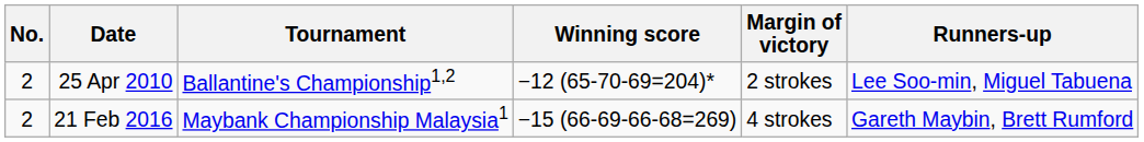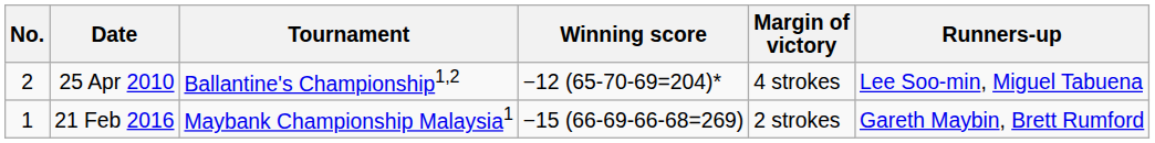25 Apr 2010 | Margin of victory: 2 strokes -> 4 strokes
21 Feb 2016 | No.: 2 -> 1
21 Feb 2016 | Margin of victory: 4 strokes -> 2 strokes
